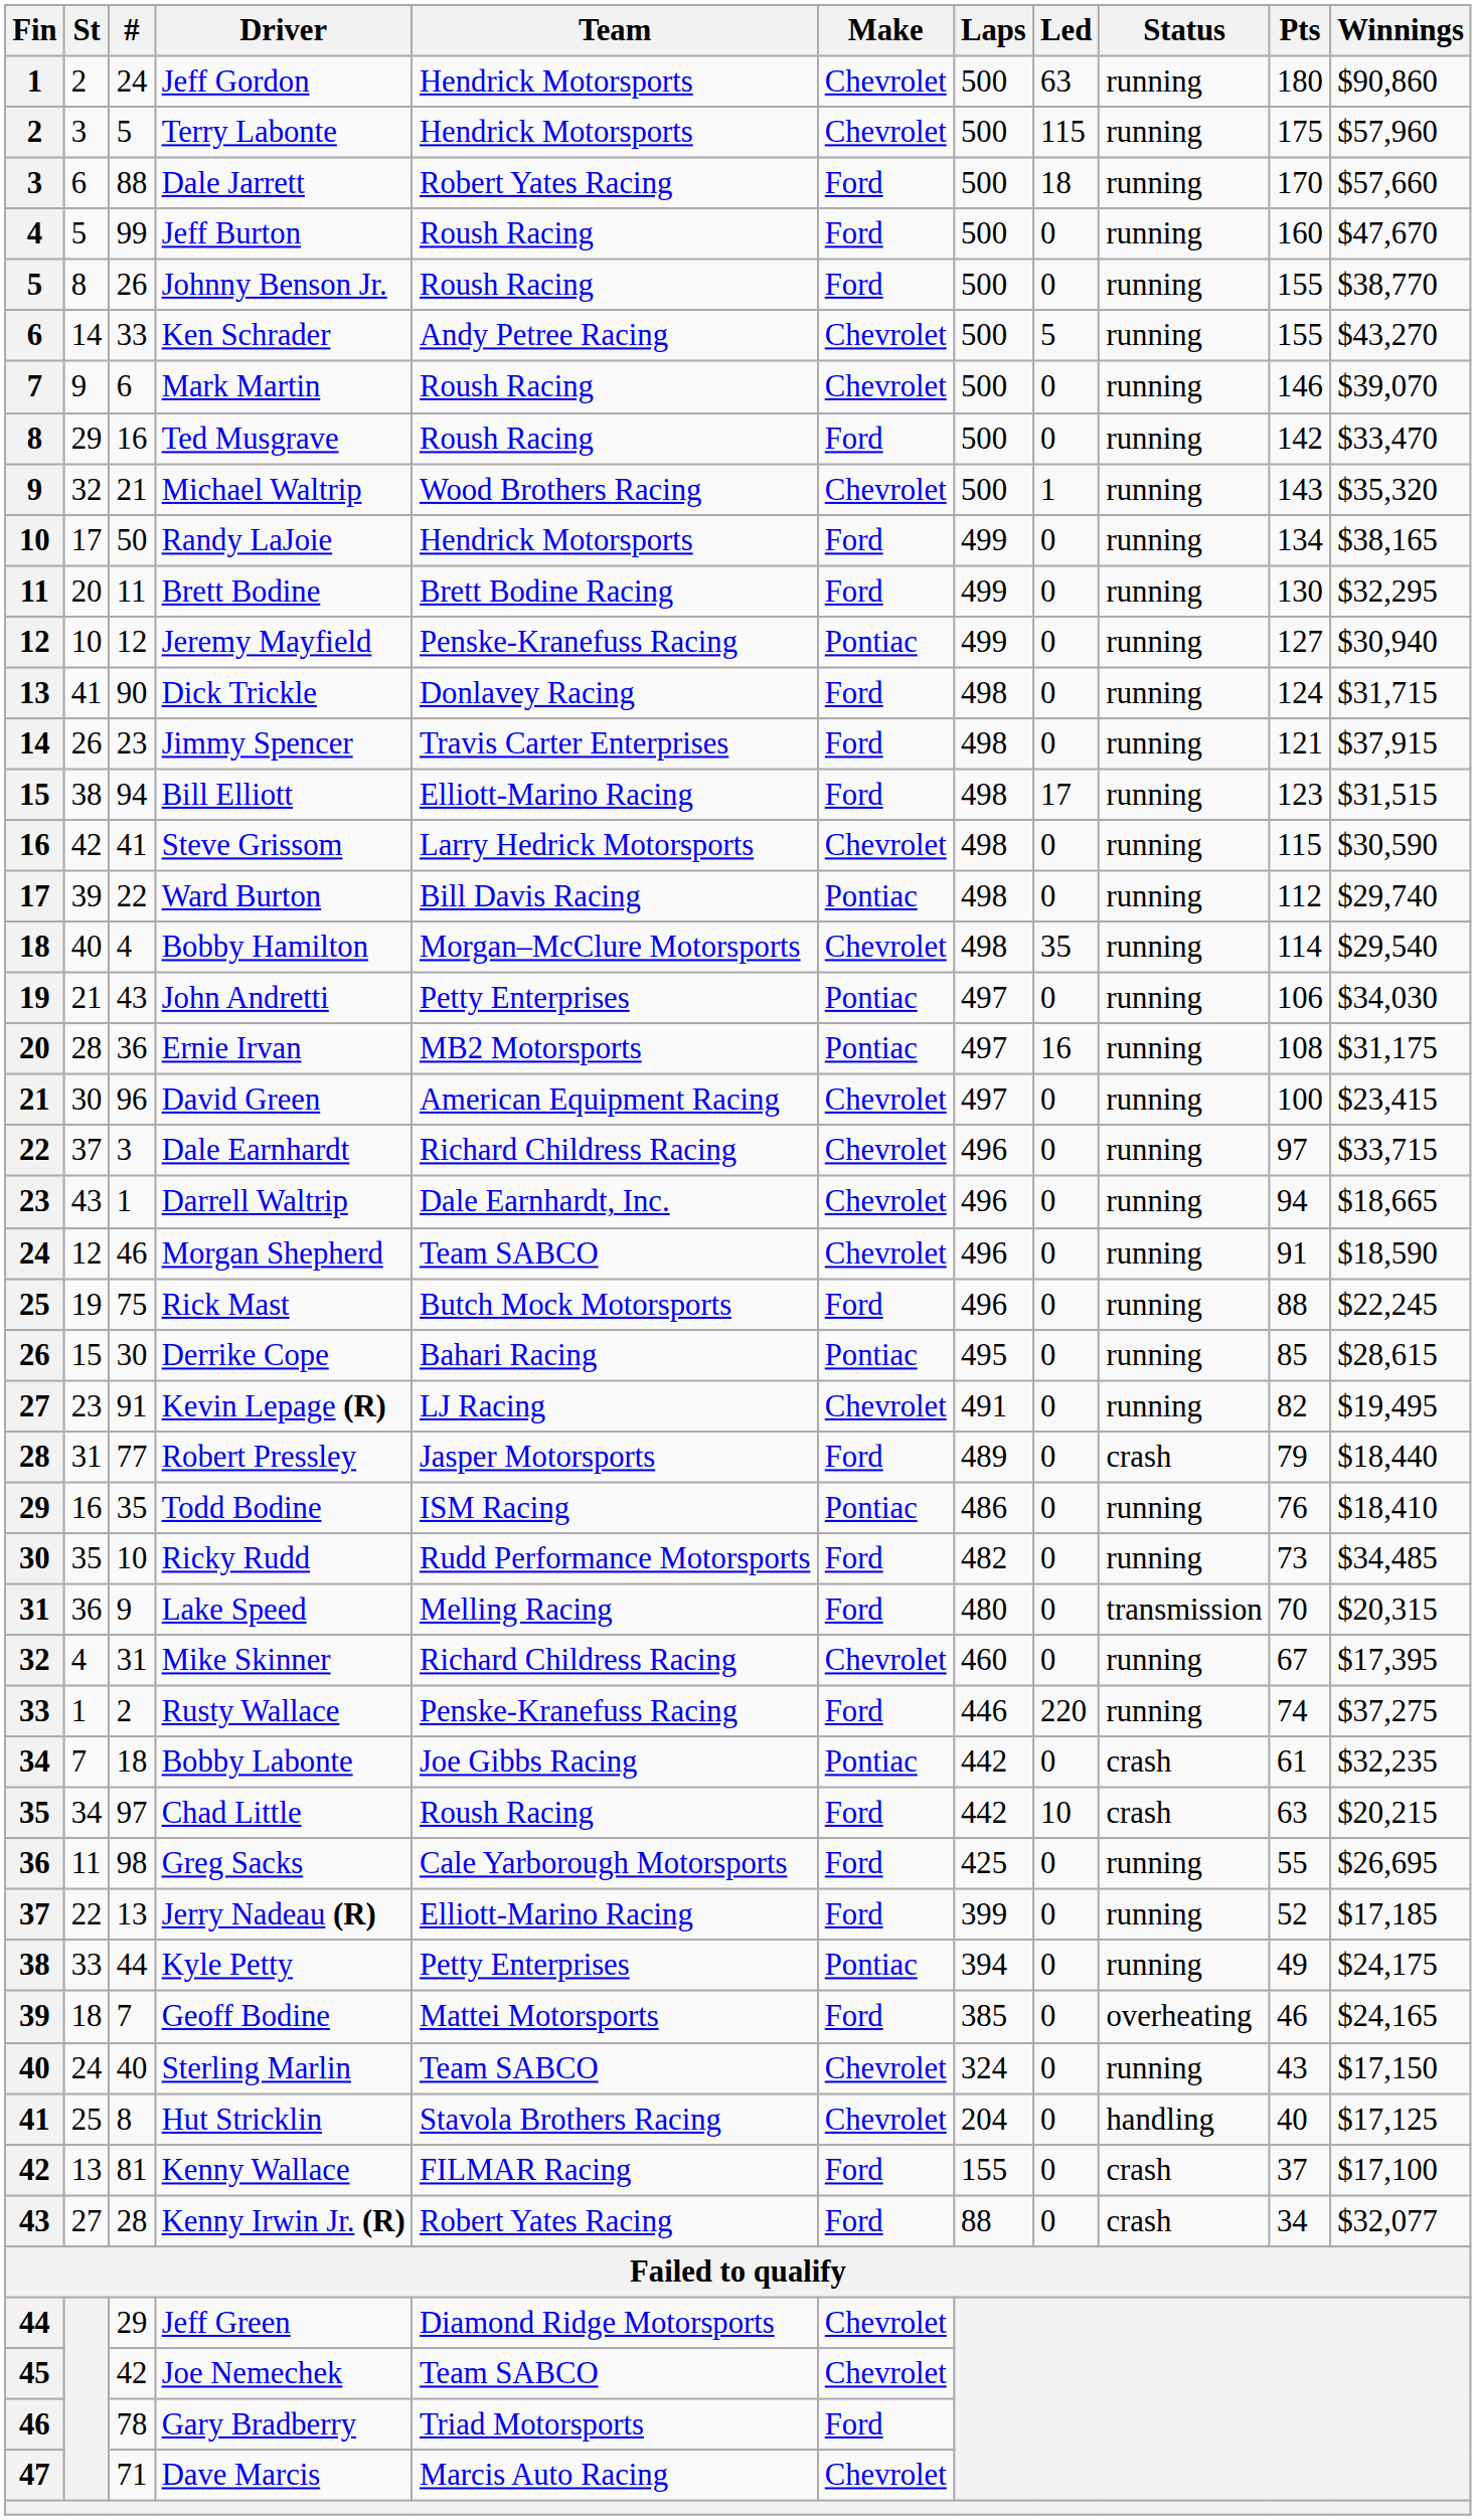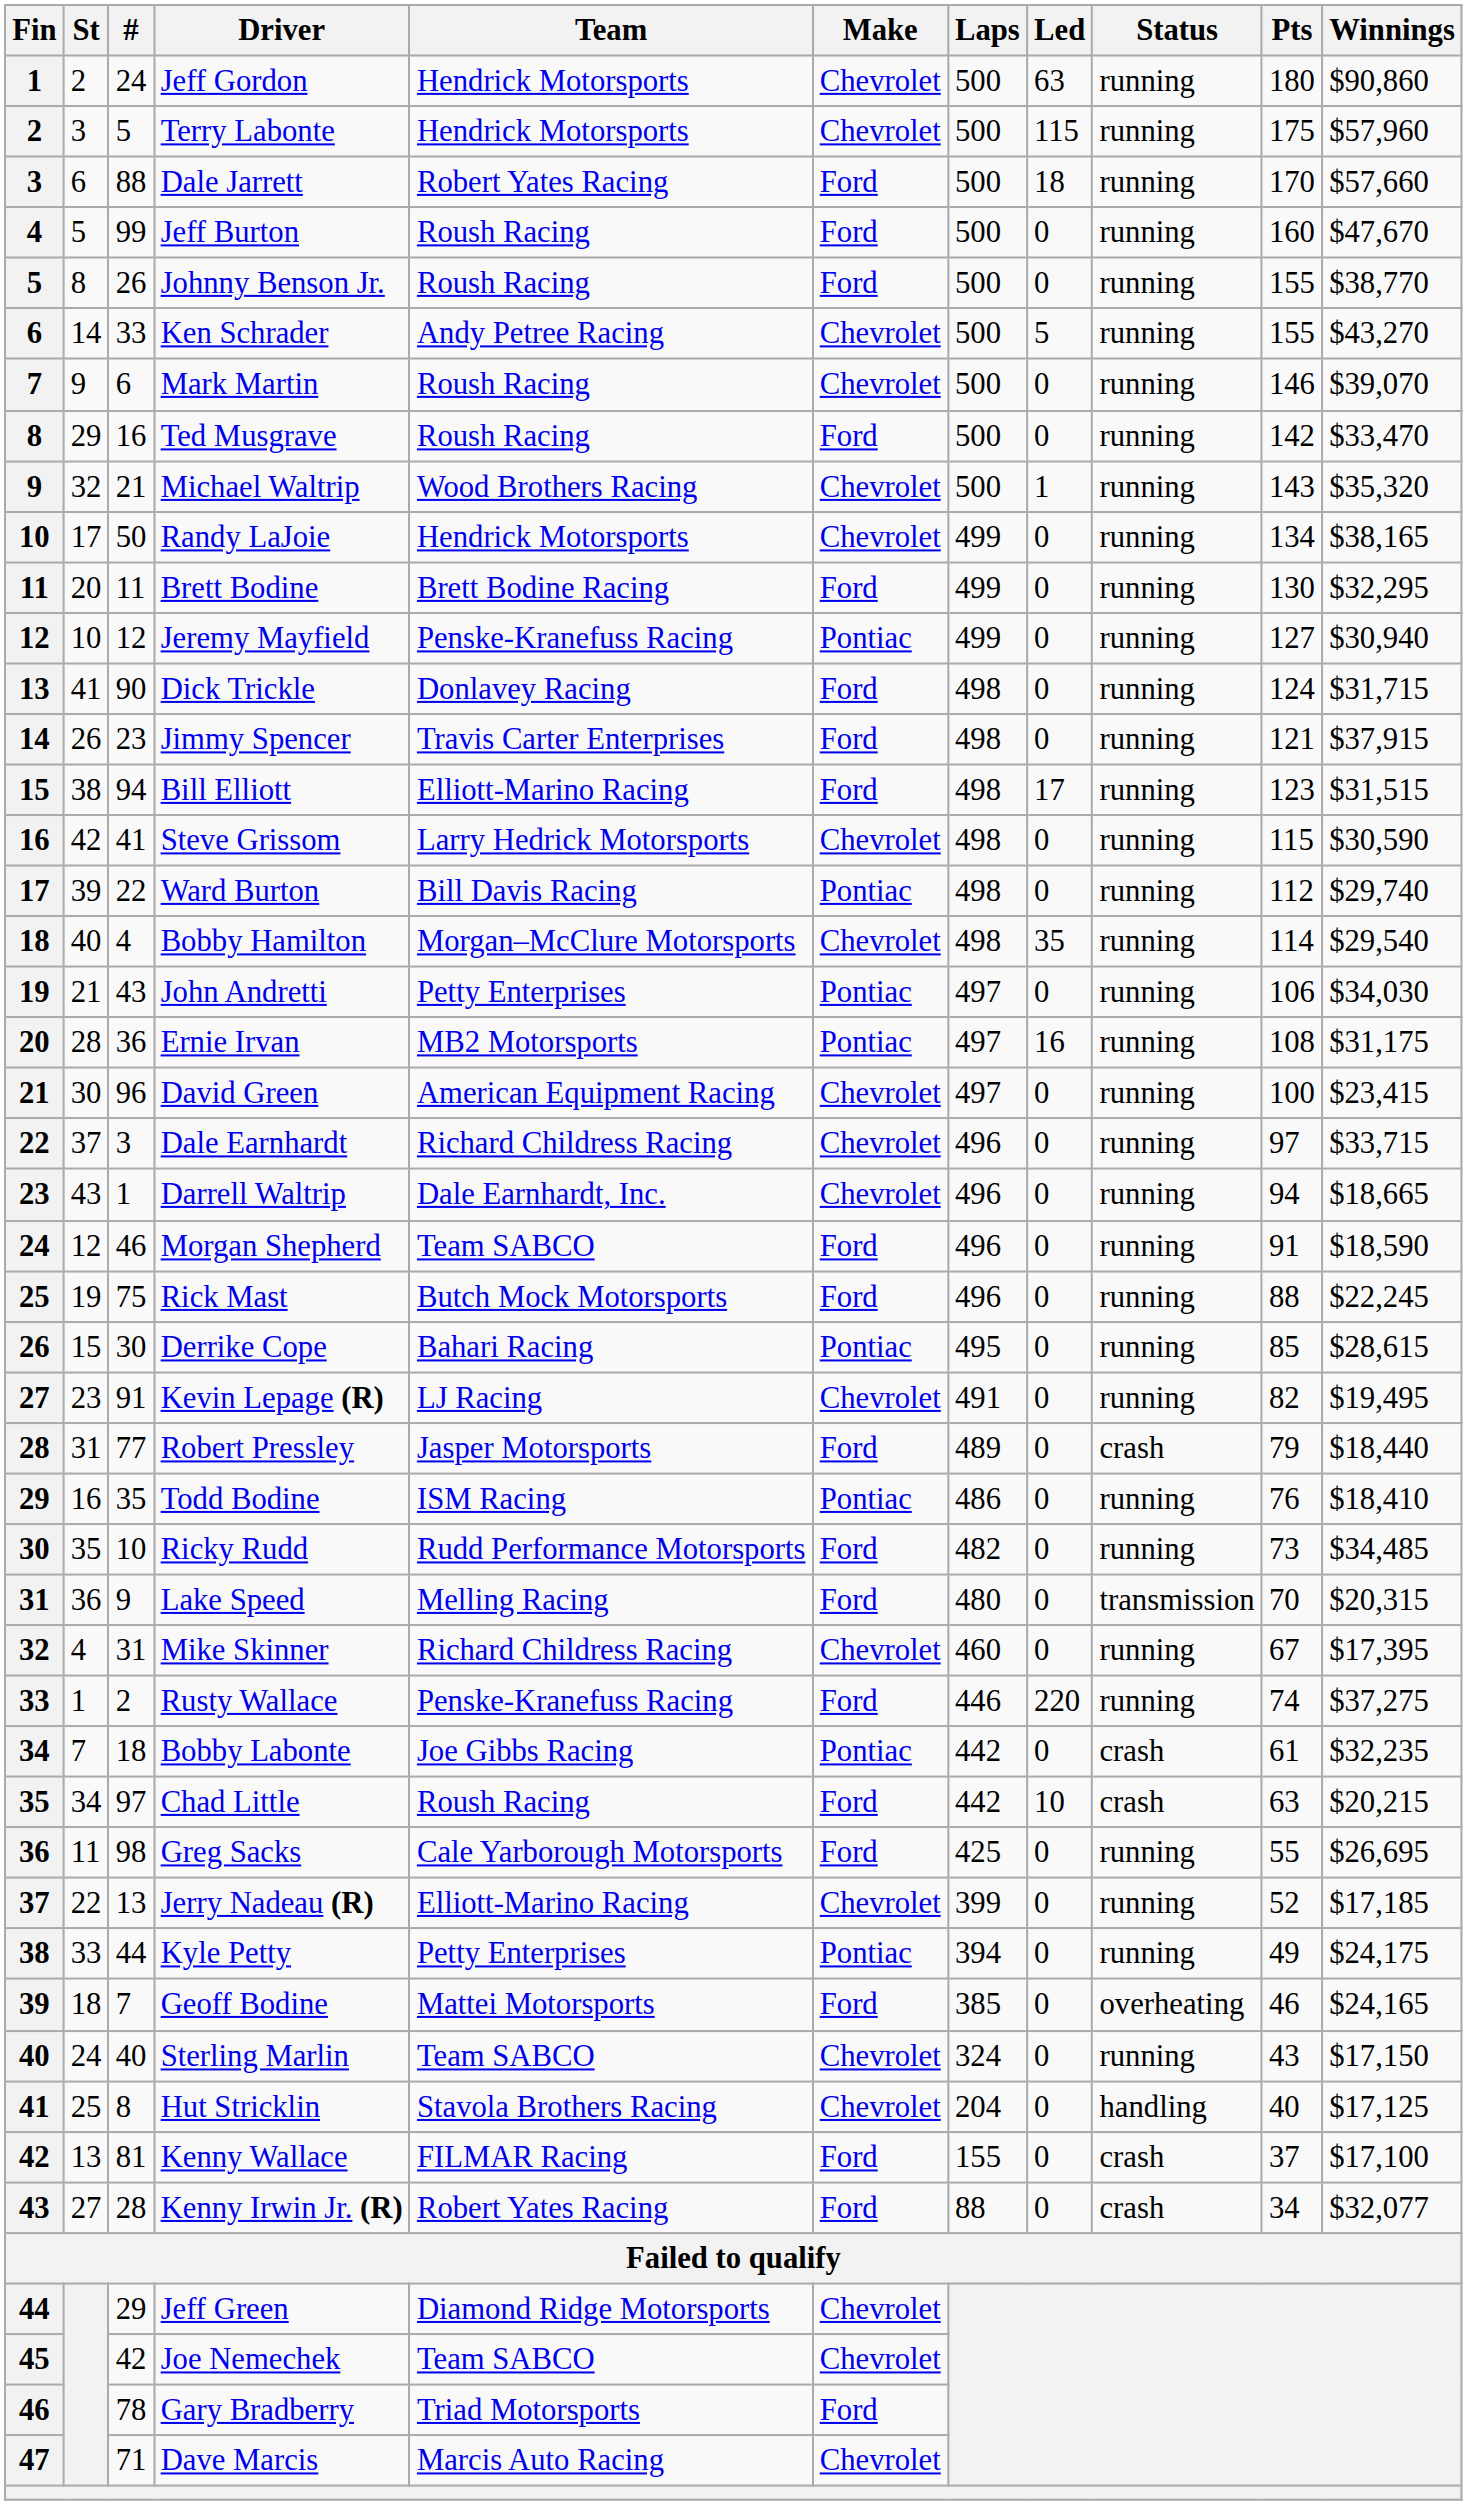Randy LaJoie | Make: Ford -> Chevrolet
Morgan Shepherd | Make: Chevrolet -> Ford
Jerry Nadeau (R) | Make: Ford -> Chevrolet
